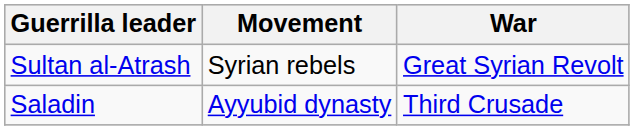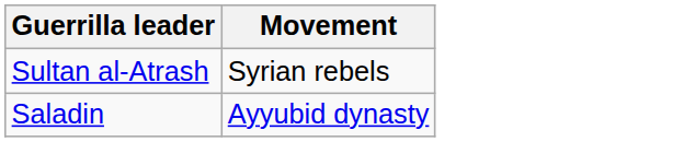- column: War | Great Syrian Revolt | Third Crusade
